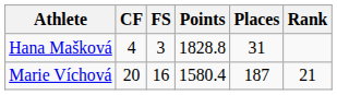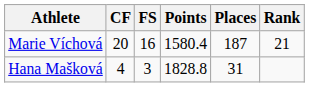rows swapped: Marie Víchová <-> Hana Mašková
